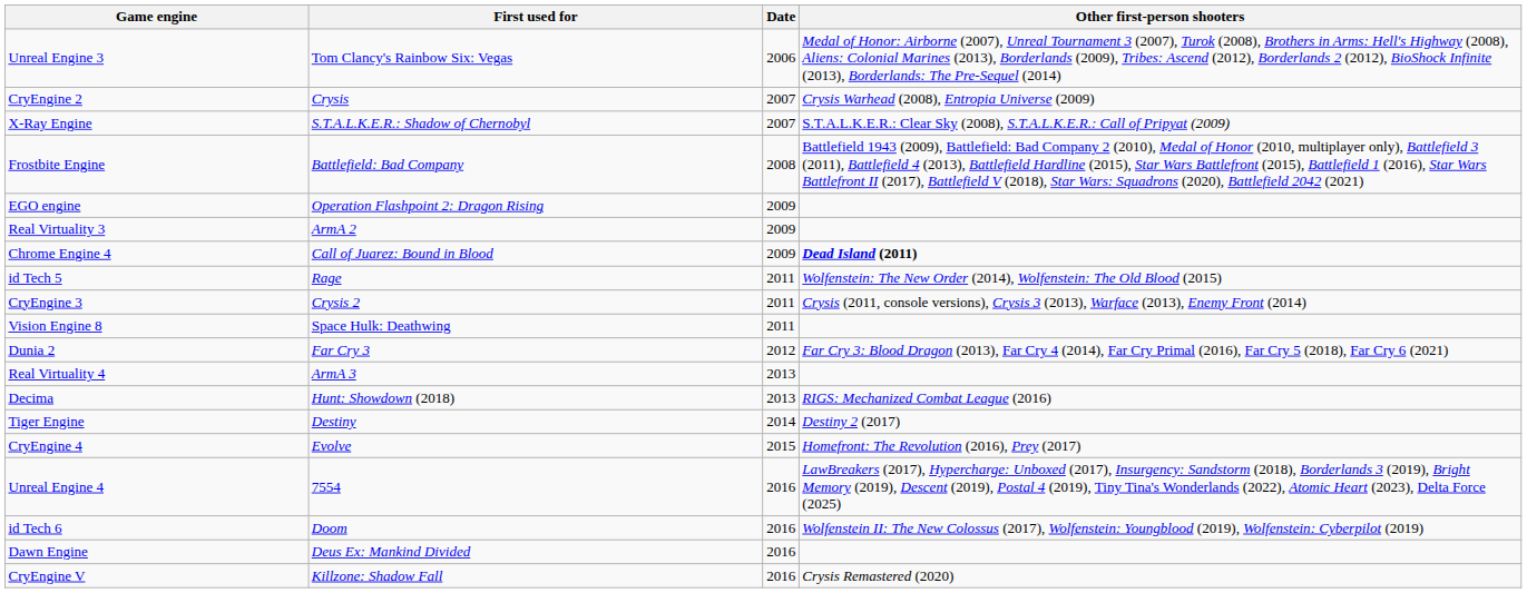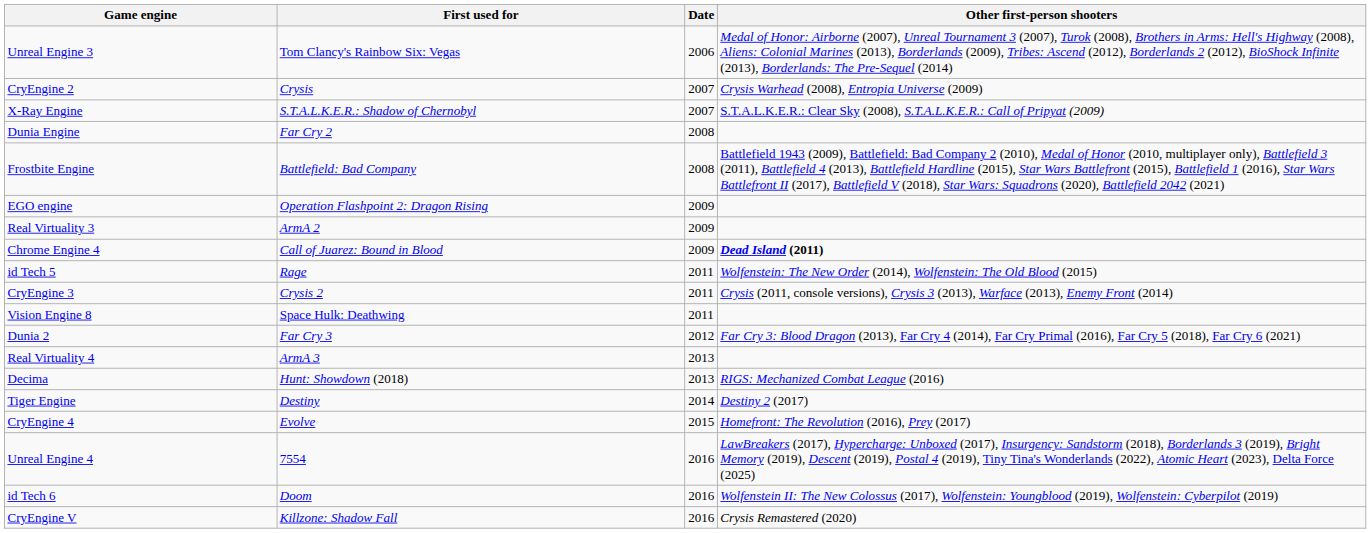+ row: Dunia Engine | Far Cry 2 | 2008
- row: Dawn Engine | Deus Ex: Mankind Divided | 2016
